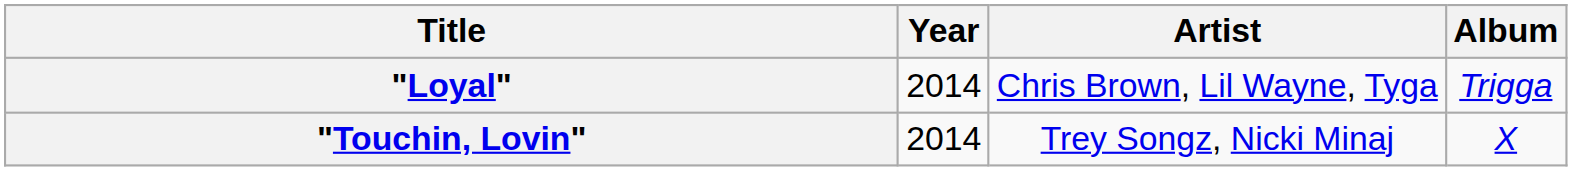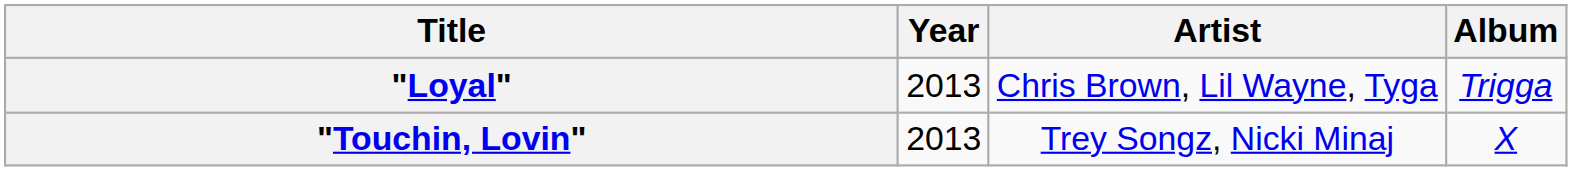"Loyal" | Year: 2014 -> 2013
"Touchin, Lovin" | Year: 2014 -> 2013
